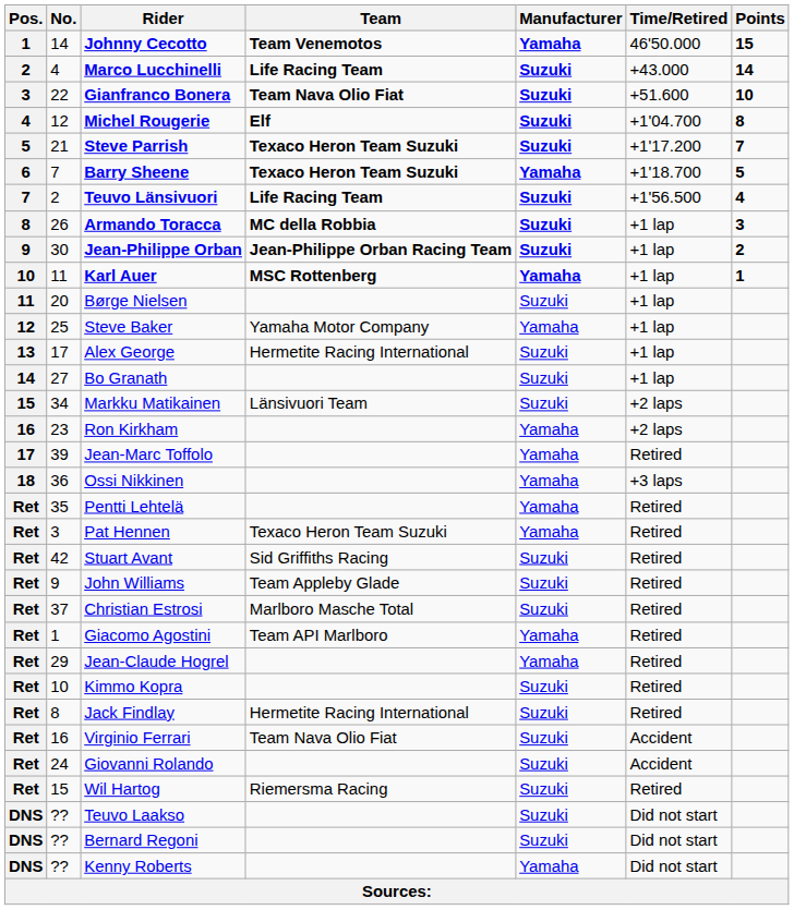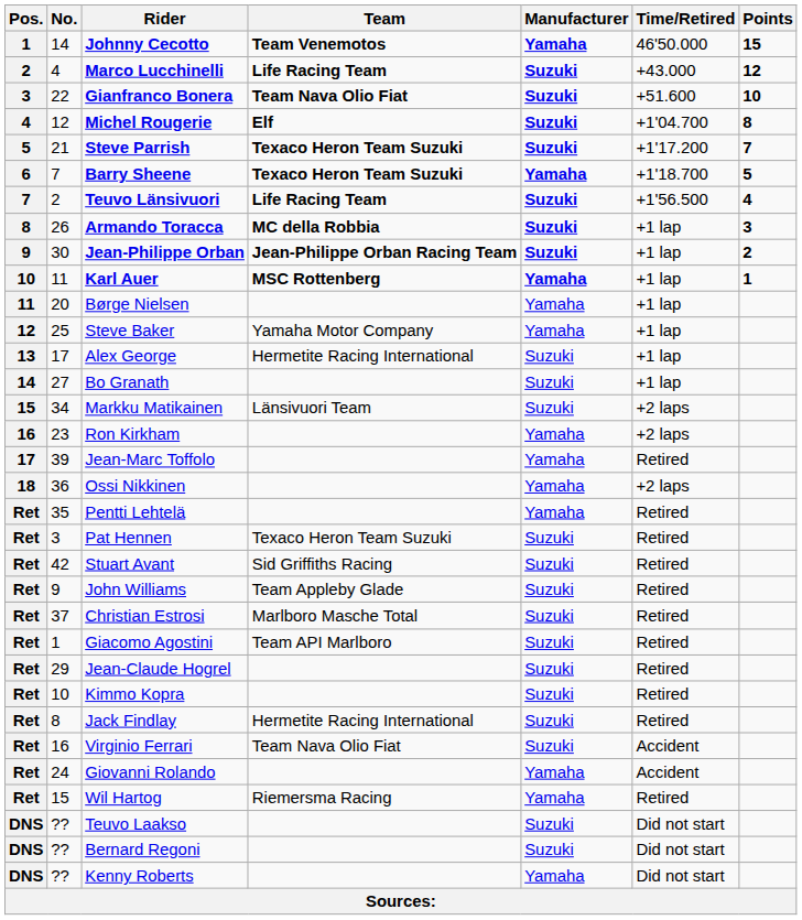Marco Lucchinelli | Points: 14 -> 12
Børge Nielsen | Manufacturer: Suzuki -> Yamaha
Ossi Nikkinen | Time/Retired: +3 laps -> +2 laps
Pat Hennen | Manufacturer: Yamaha -> Suzuki
Giacomo Agostini | Manufacturer: Yamaha -> Suzuki
Jean-Claude Hogrel | Manufacturer: Yamaha -> Suzuki
Giovanni Rolando | Manufacturer: Suzuki -> Yamaha
Wil Hartog | Manufacturer: Suzuki -> Yamaha
